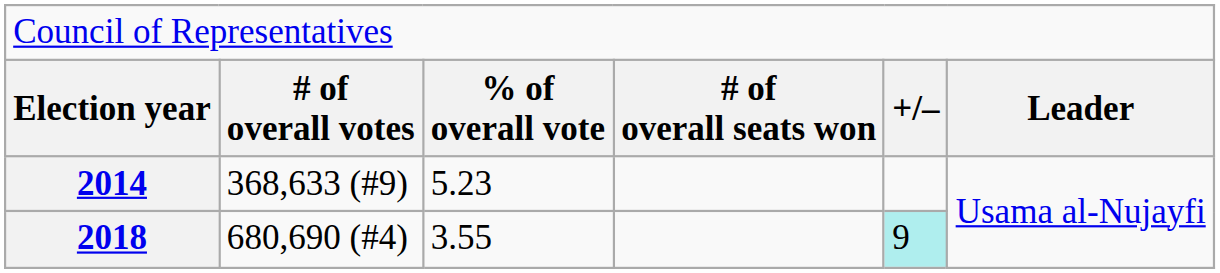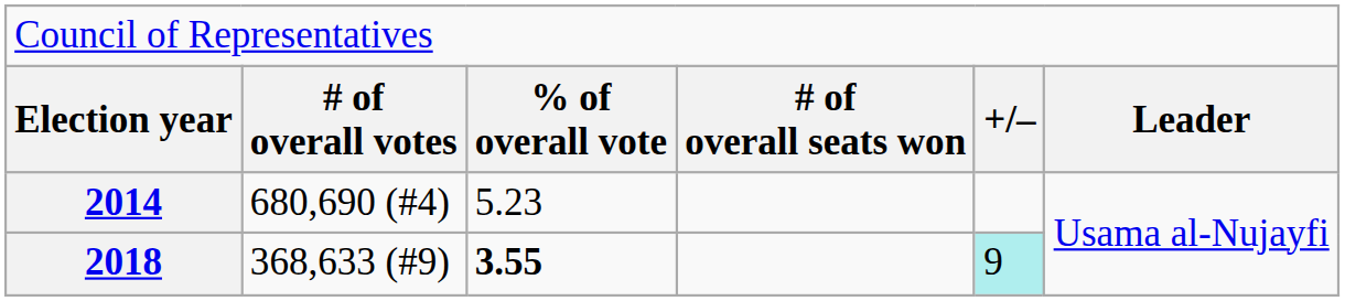2014 | column 2: 368,633 (#9) -> 680,690 (#4)
2018 | column 2: 680,690 (#4) -> 368,633 (#9)
2018 | column 3: normal -> bold
